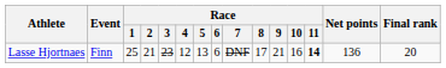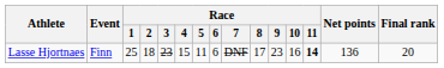Lasse Hjortnaes | Race / 2: 21 -> 18
Lasse Hjortnaes | Race / 4: 12 -> 15
Lasse Hjortnaes | Race / 5: 13 -> 11
Lasse Hjortnaes | Race / 9: 21 -> 23
